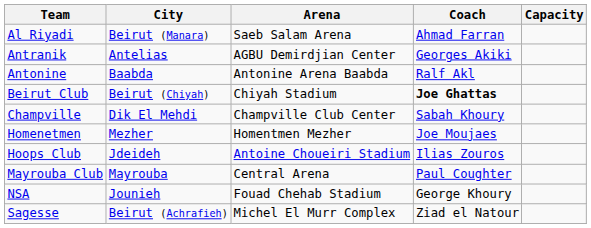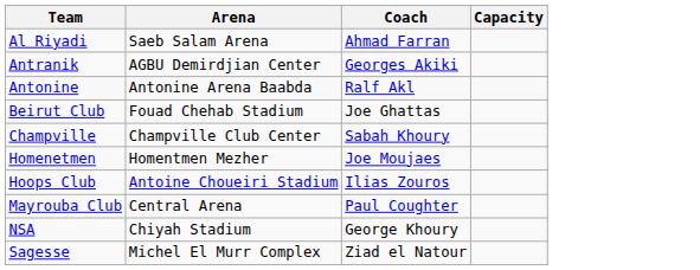- column: City | Beirut (Manara) | Antelias | Baabda | Beirut (Chiyah) | Dik El Mehdi | Mezher | Jdeideh | Mayrouba | Jounieh | Beirut (Achrafieh)
Beirut Club | Arena: Chiyah Stadium -> Fouad Chehab Stadium
Beirut Club | Coach: bold -> normal
NSA | Arena: Fouad Chehab Stadium -> Chiyah Stadium
